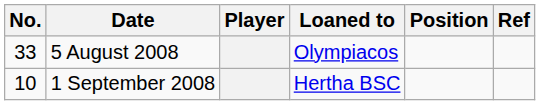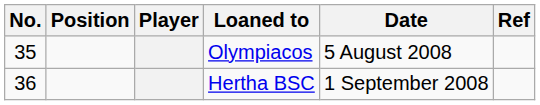columns swapped: Position <-> Date
Olympiacos | No.: 33 -> 35
Hertha BSC | No.: 10 -> 36
